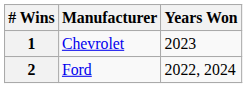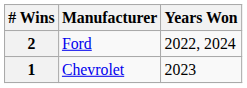rows swapped: 2 <-> 1
